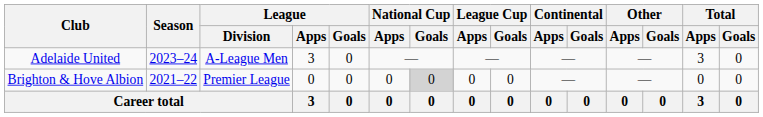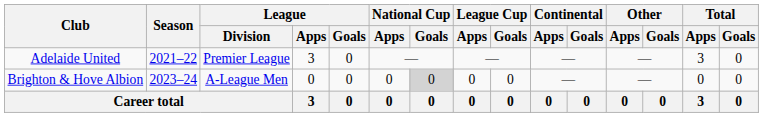Adelaide United | Season: 2023–24 -> 2021–22
Adelaide United | League / Division: A-League Men -> Premier League
Brighton & Hove Albion | Season: 2021–22 -> 2023–24
Brighton & Hove Albion | League / Division: Premier League -> A-League Men
